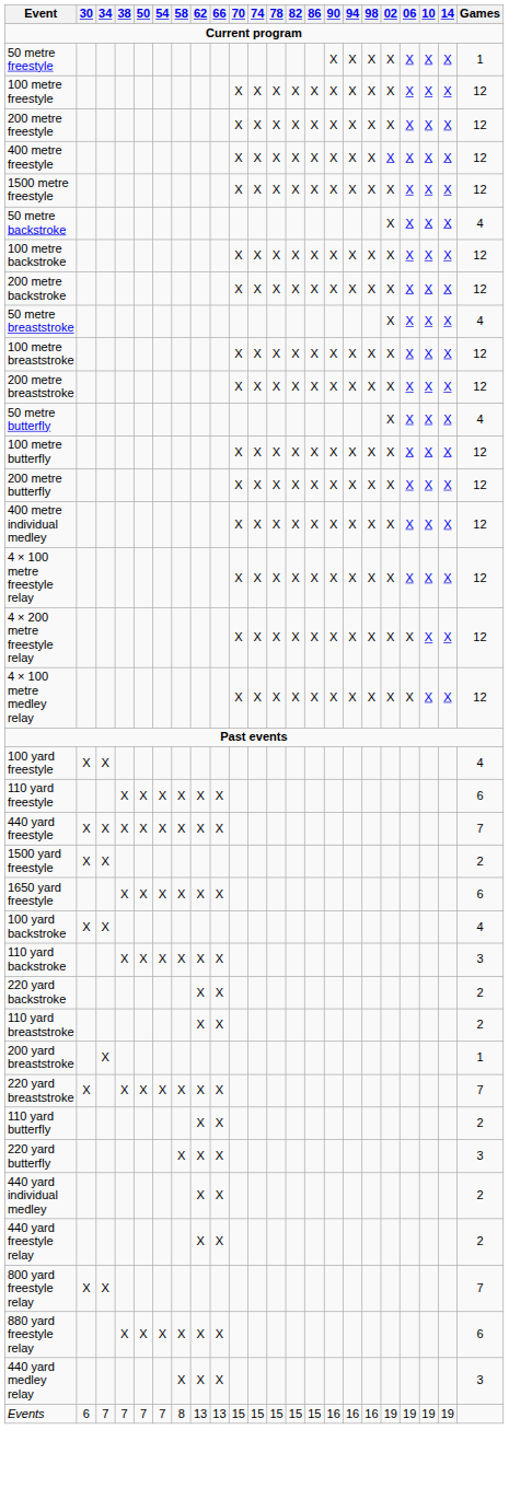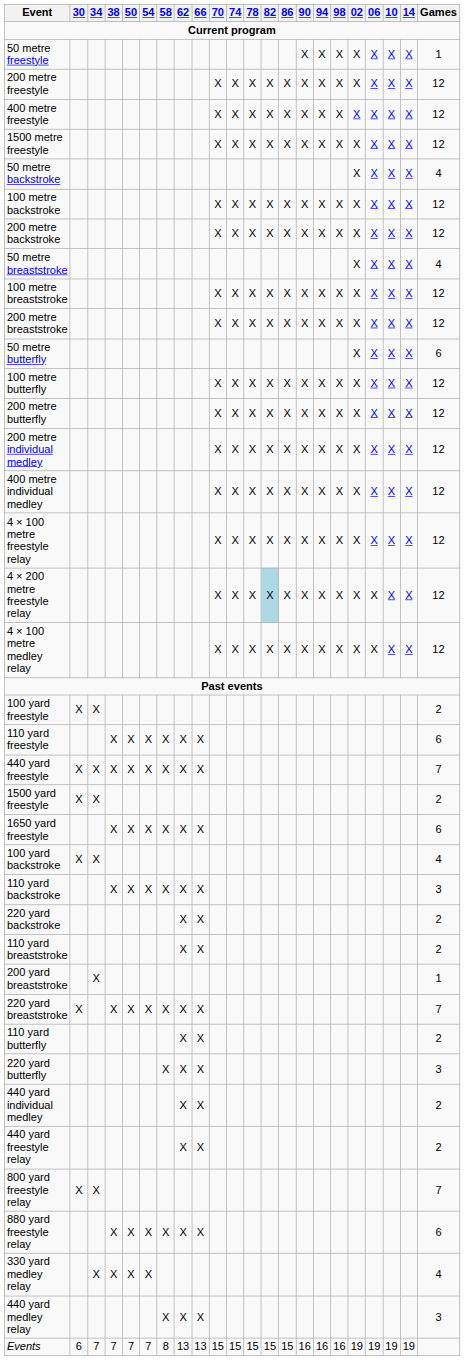- row: 100 metre freestyle | X | X | X | X | X | X | X | X | X | X | X | X | 12
50 metre butterfly | Games: 4 -> 6
+ row: 200 metre individual medley | X | X | X | X | X | X | X | X | X | X | X | X | 12
4 × 200 metre freestyle relay | 82: no background -> lightblue background
100 yard freestyle | Games: 4 -> 2
+ row: 330 yard medley relay | X | X | X | X | 4
